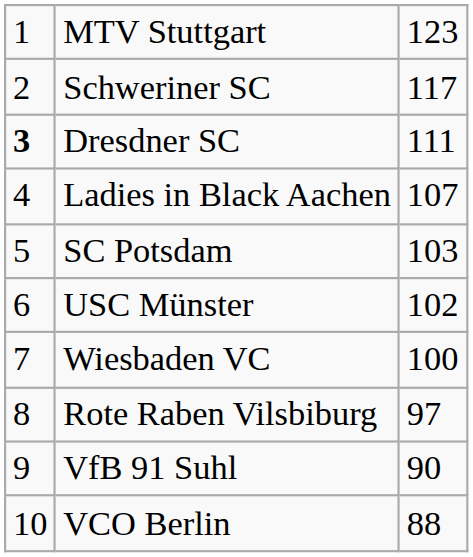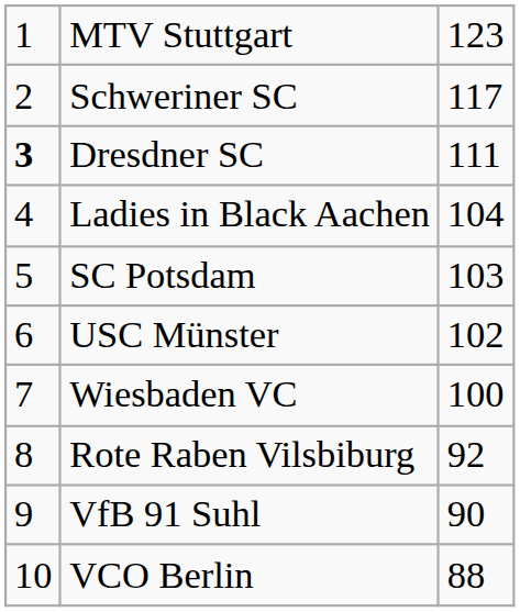Ladies in Black Aachen | column 3: 107 -> 104
Rote Raben Vilsbiburg | column 3: 97 -> 92
